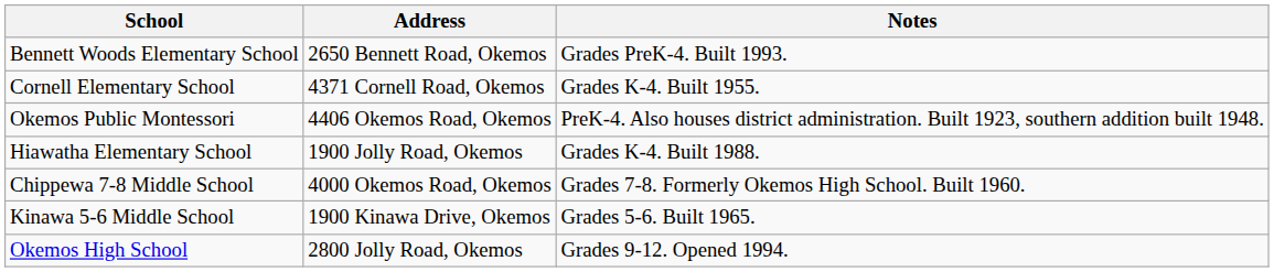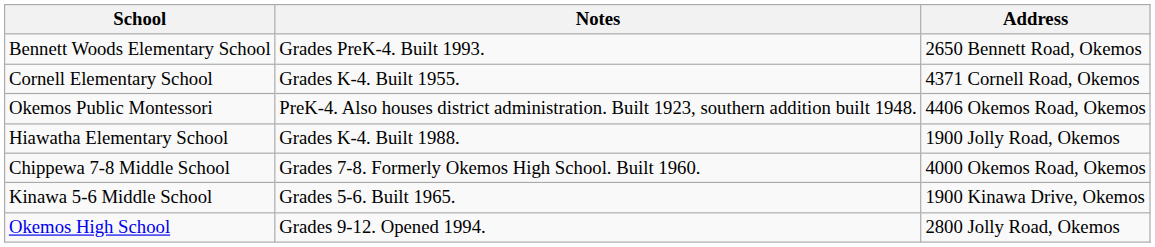columns swapped: Address <-> Notes
